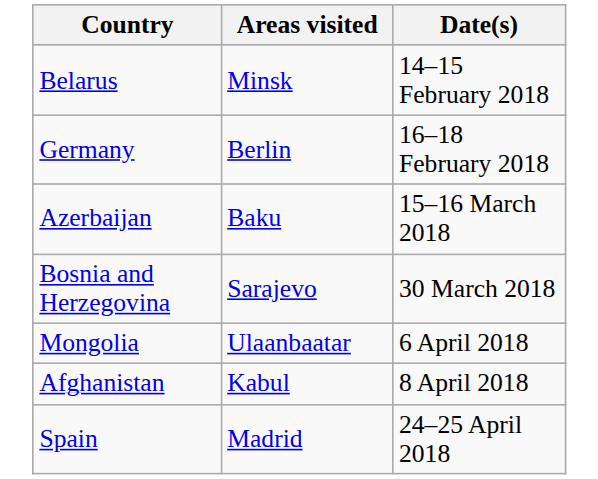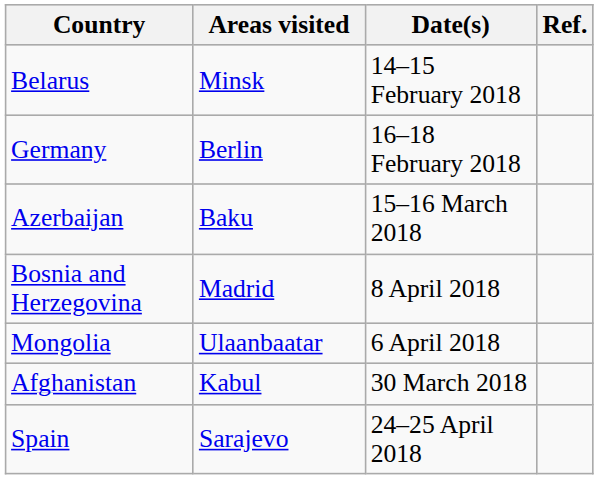+ column: Ref.
Bosnia and Herzegovina | Areas visited: Sarajevo -> Madrid
Bosnia and Herzegovina | Date(s): 30 March 2018 -> 8 April 2018
Afghanistan | Date(s): 8 April 2018 -> 30 March 2018
Spain | Areas visited: Madrid -> Sarajevo
